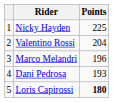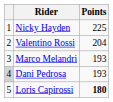Marco Melandri | Points: 196 -> 193
Dani Pedrosa | column 1: no background -> lightgrey background
